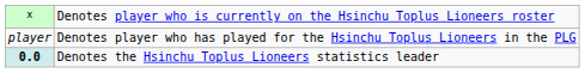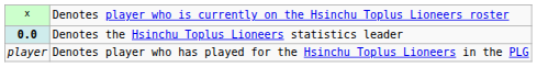rows swapped: 0.0 <-> player
